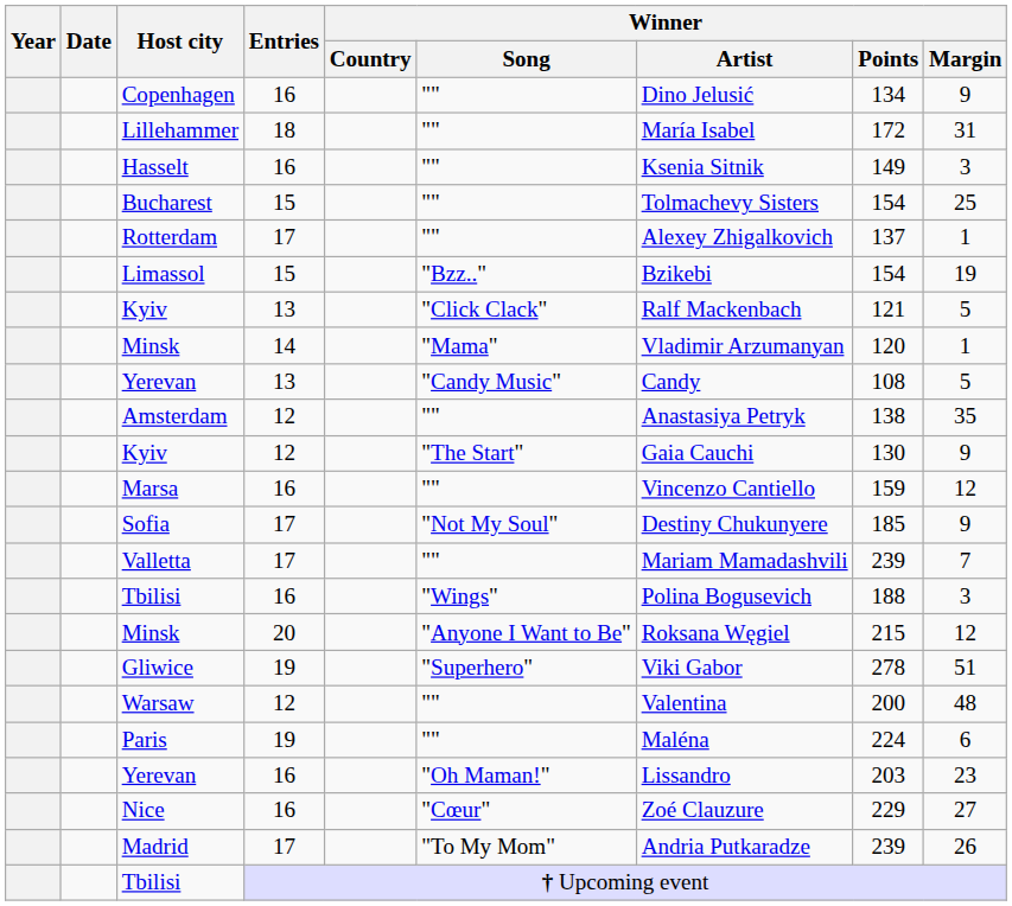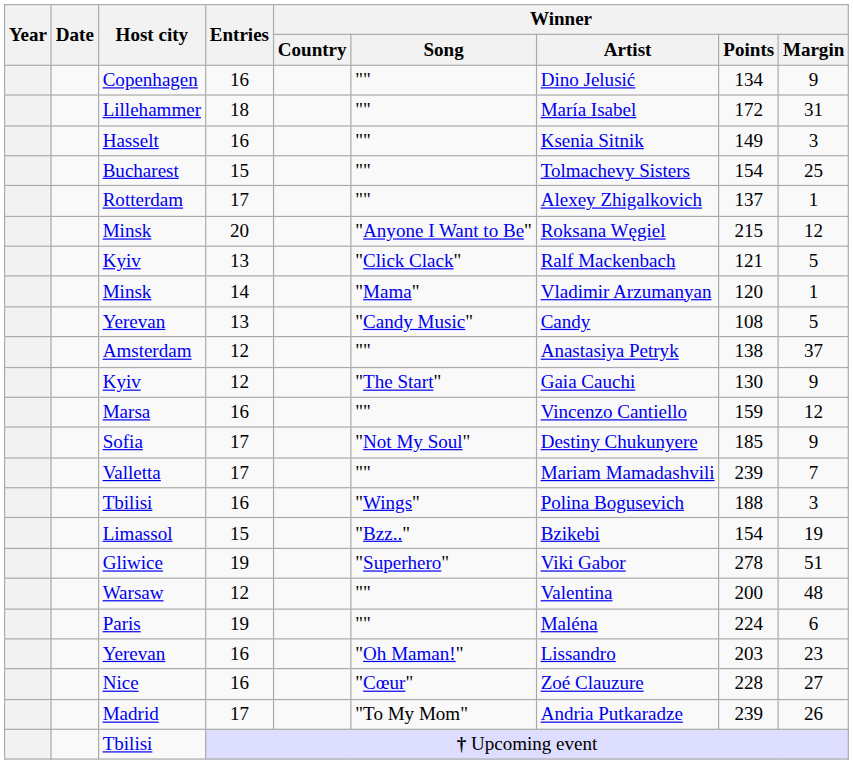rows swapped: Limassol <-> Minsk / 20
Amsterdam | Winner / Margin: 35 -> 37
Nice | Winner / Points: 229 -> 228
